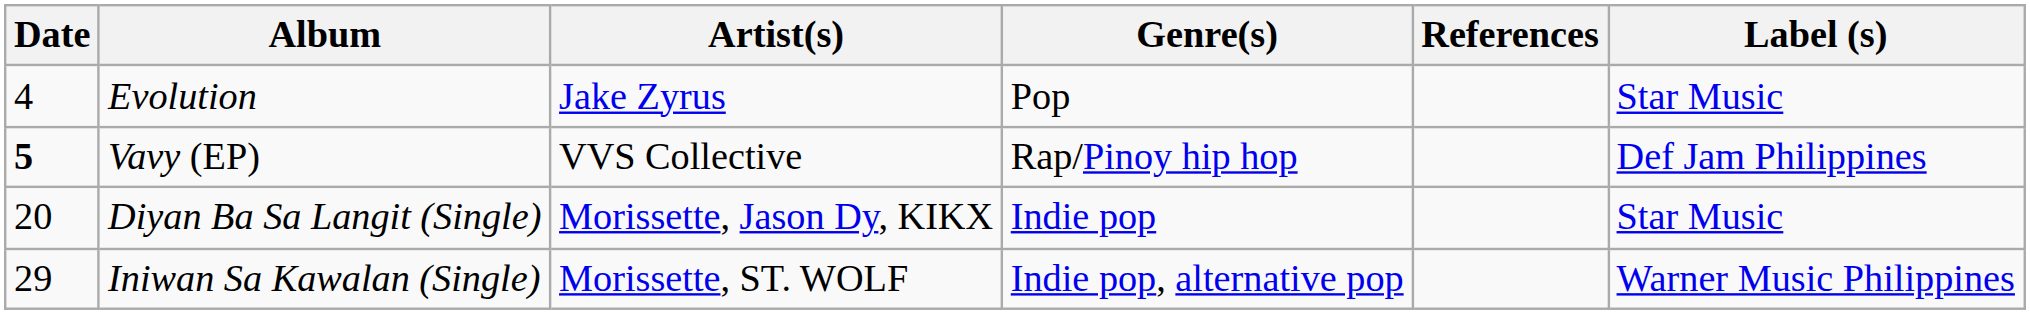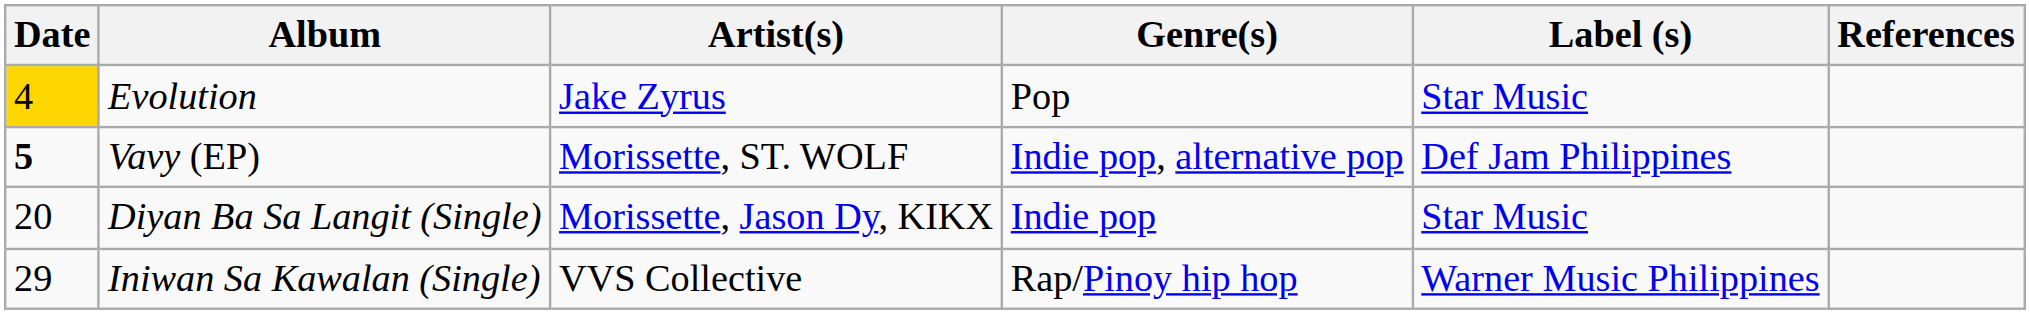columns swapped: Label (s) <-> References
Evolution | Date: no background -> gold background
Vavy (EP) | Artist(s): VVS Collective -> Morissette, ST. WOLF
Vavy (EP) | Genre(s): Rap/Pinoy hip hop -> Indie pop, alternative pop
Iniwan Sa Kawalan (Single) | Artist(s): Morissette, ST. WOLF -> VVS Collective
Iniwan Sa Kawalan (Single) | Genre(s): Indie pop, alternative pop -> Rap/Pinoy hip hop
